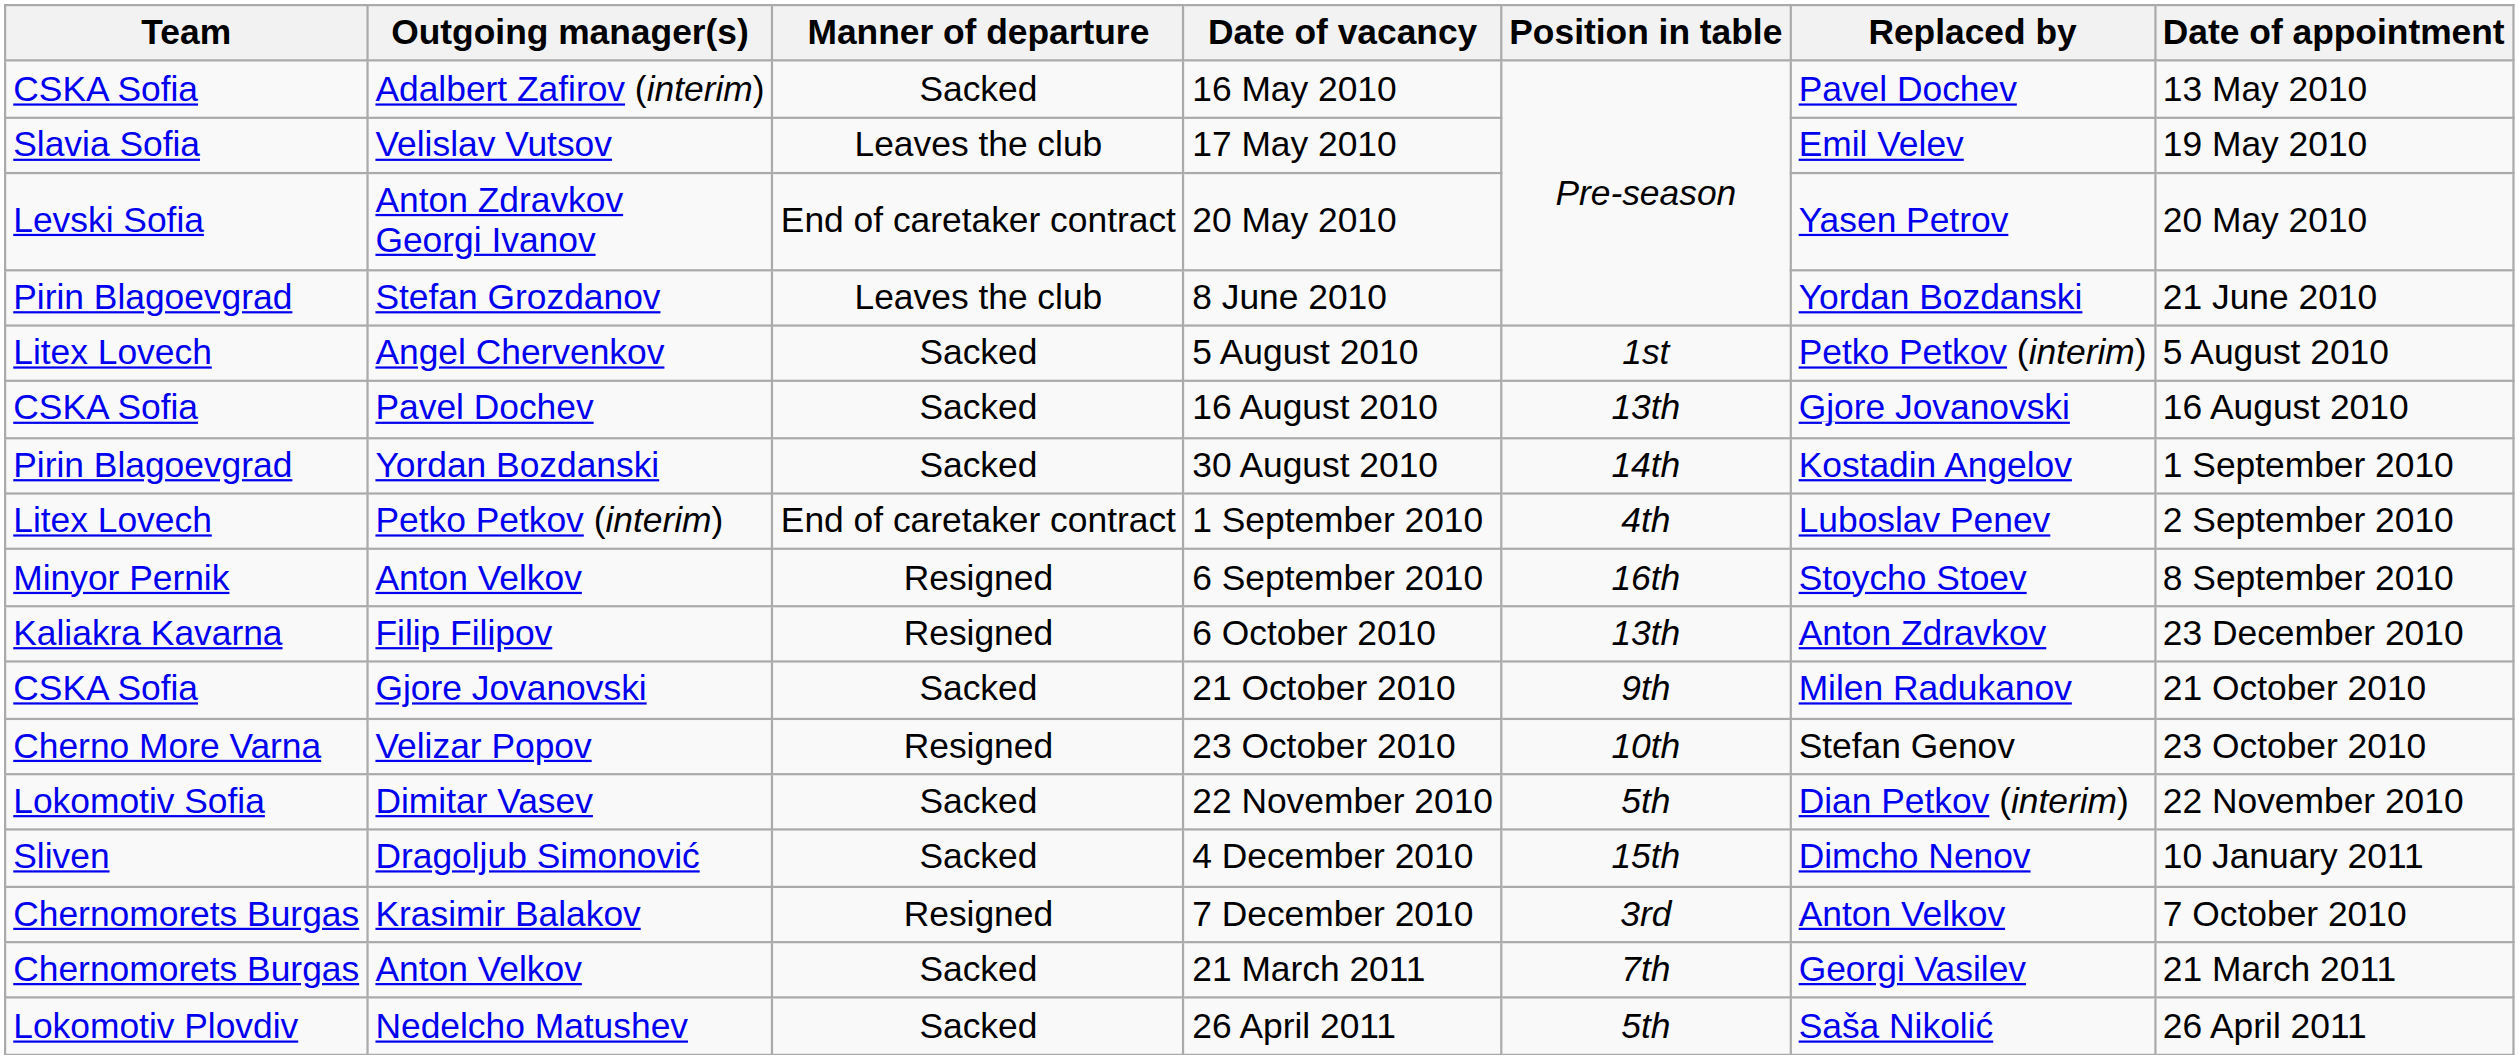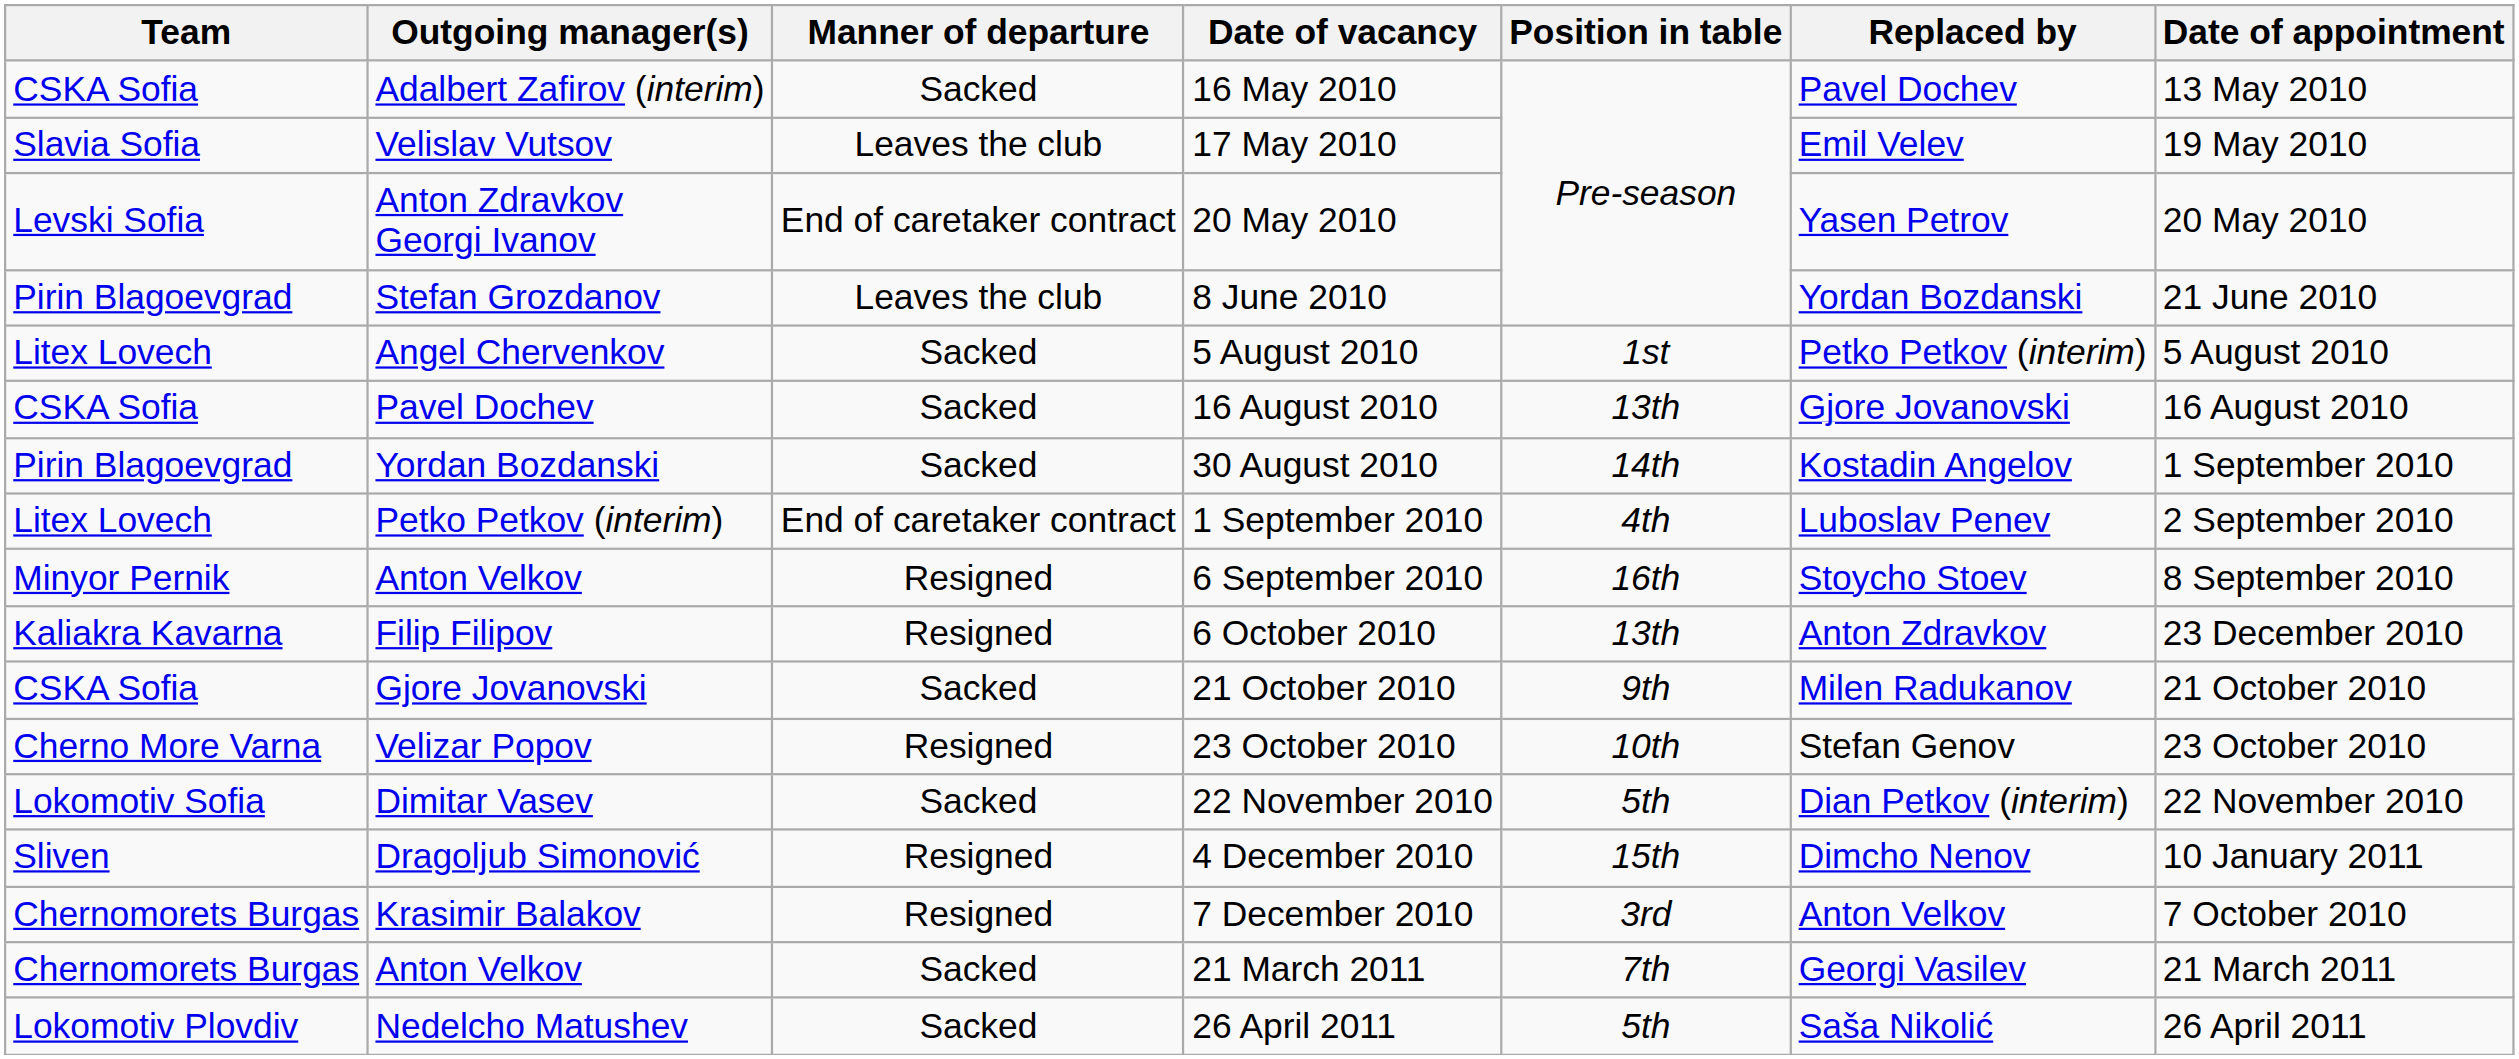4 December 2010 | Manner of departure: Sacked -> Resigned
